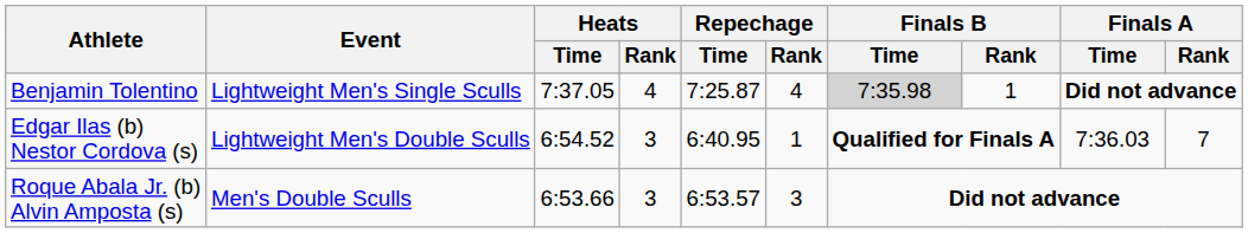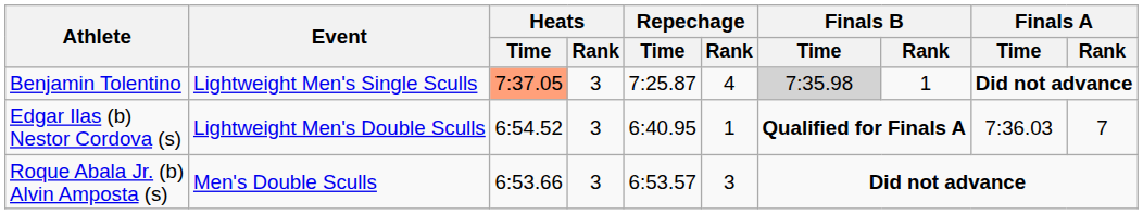Benjamin Tolentino | Heats / Time: no background -> lightsalmon background
Benjamin Tolentino | Heats / Rank: 4 -> 3
